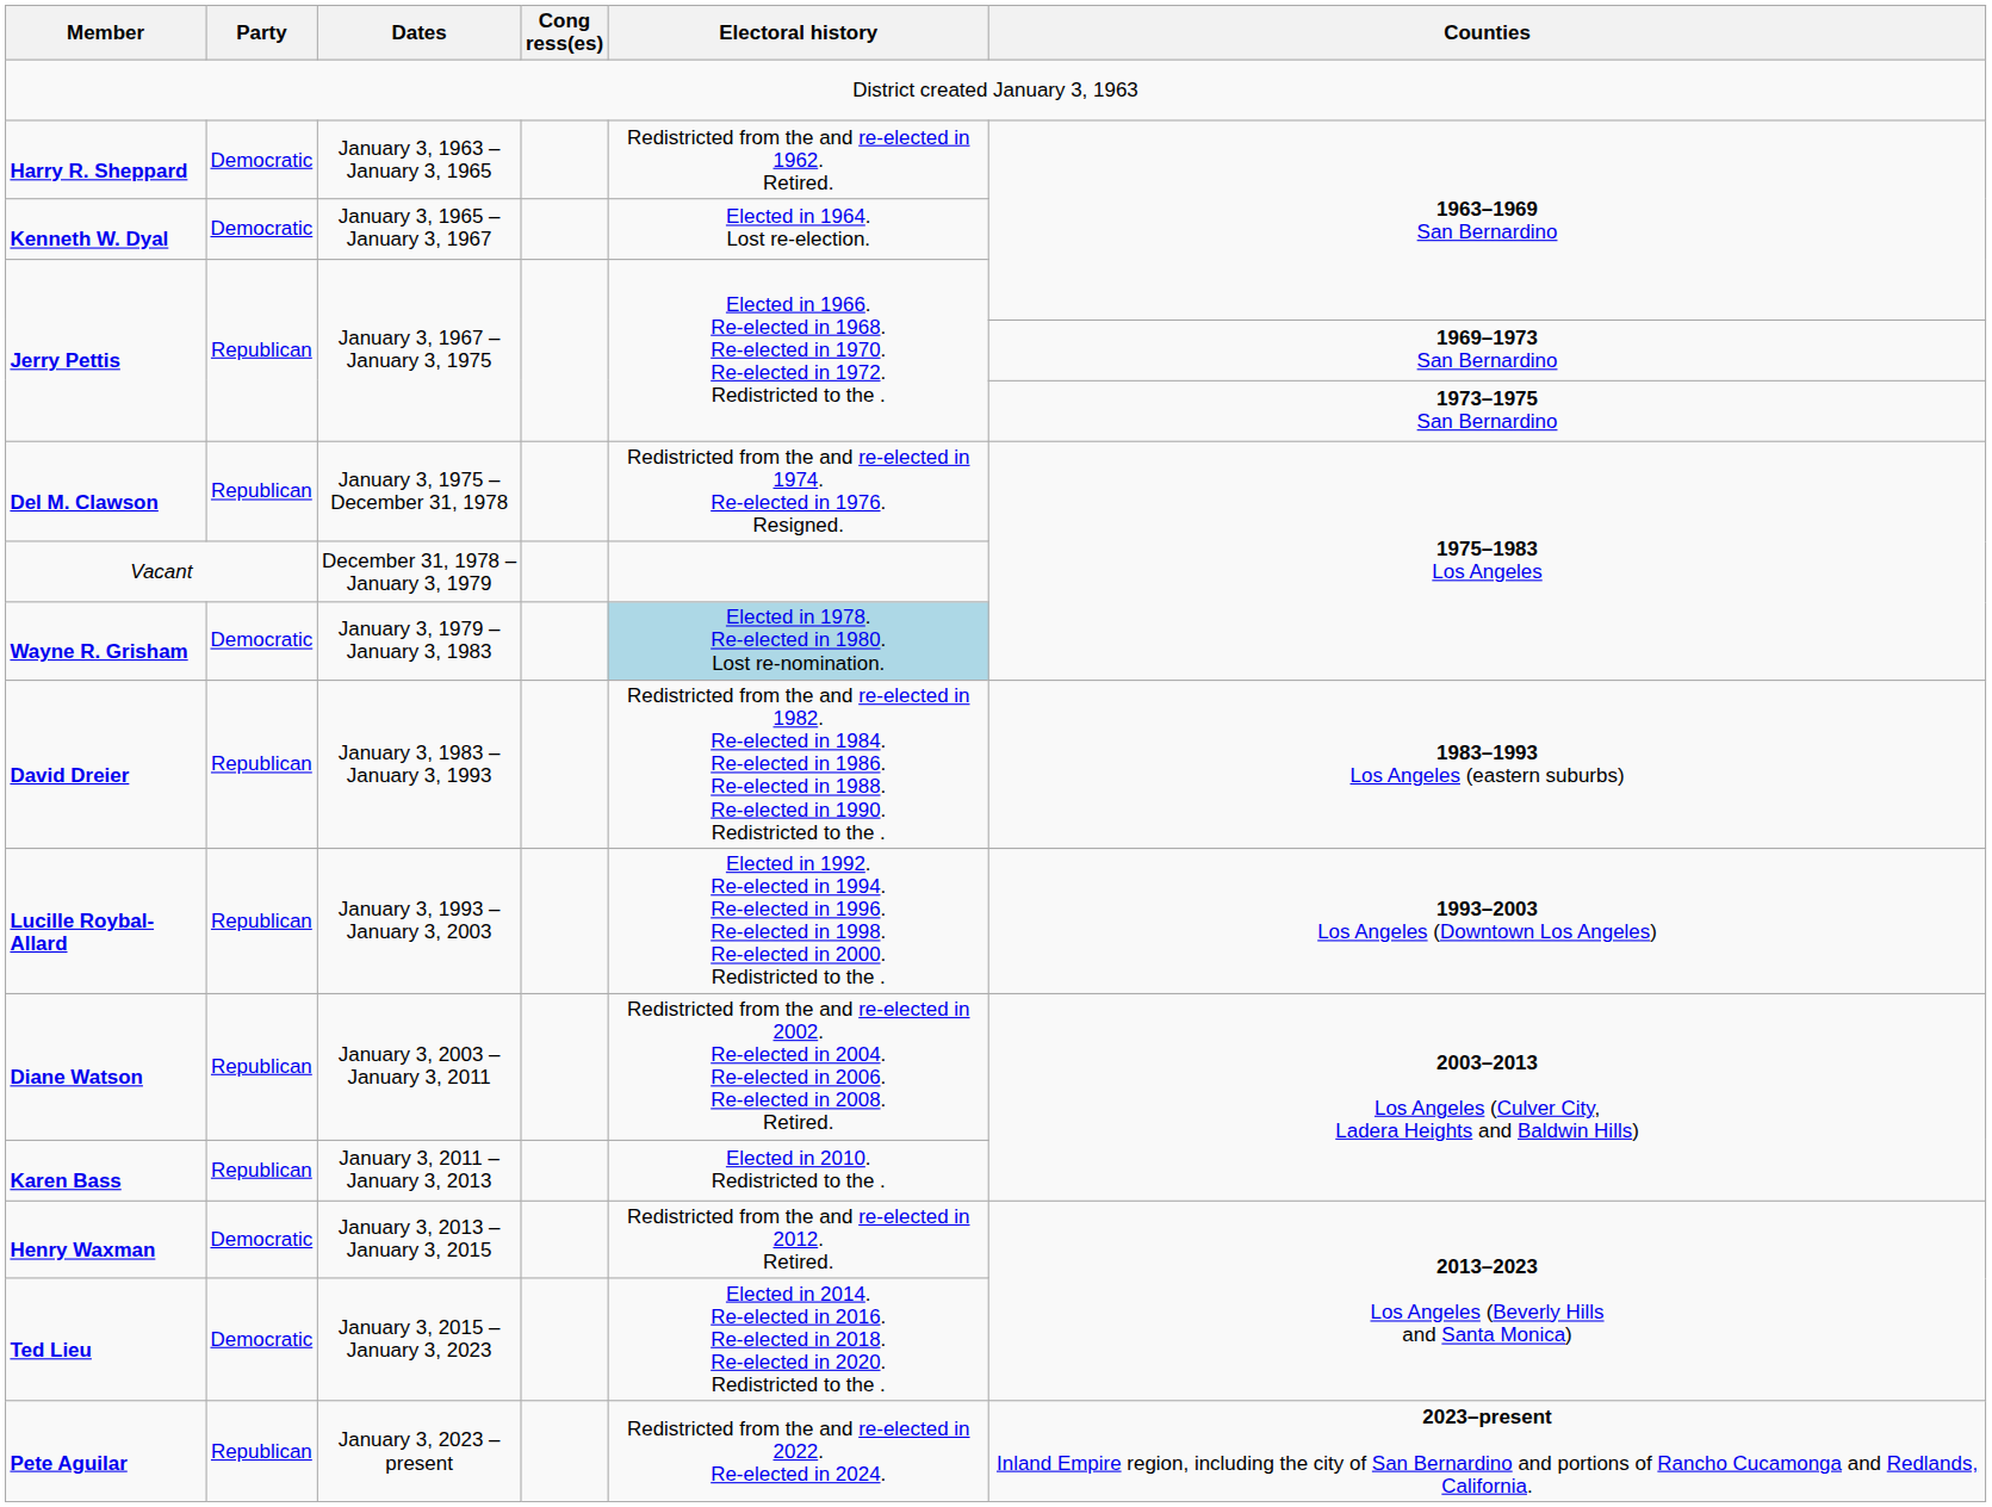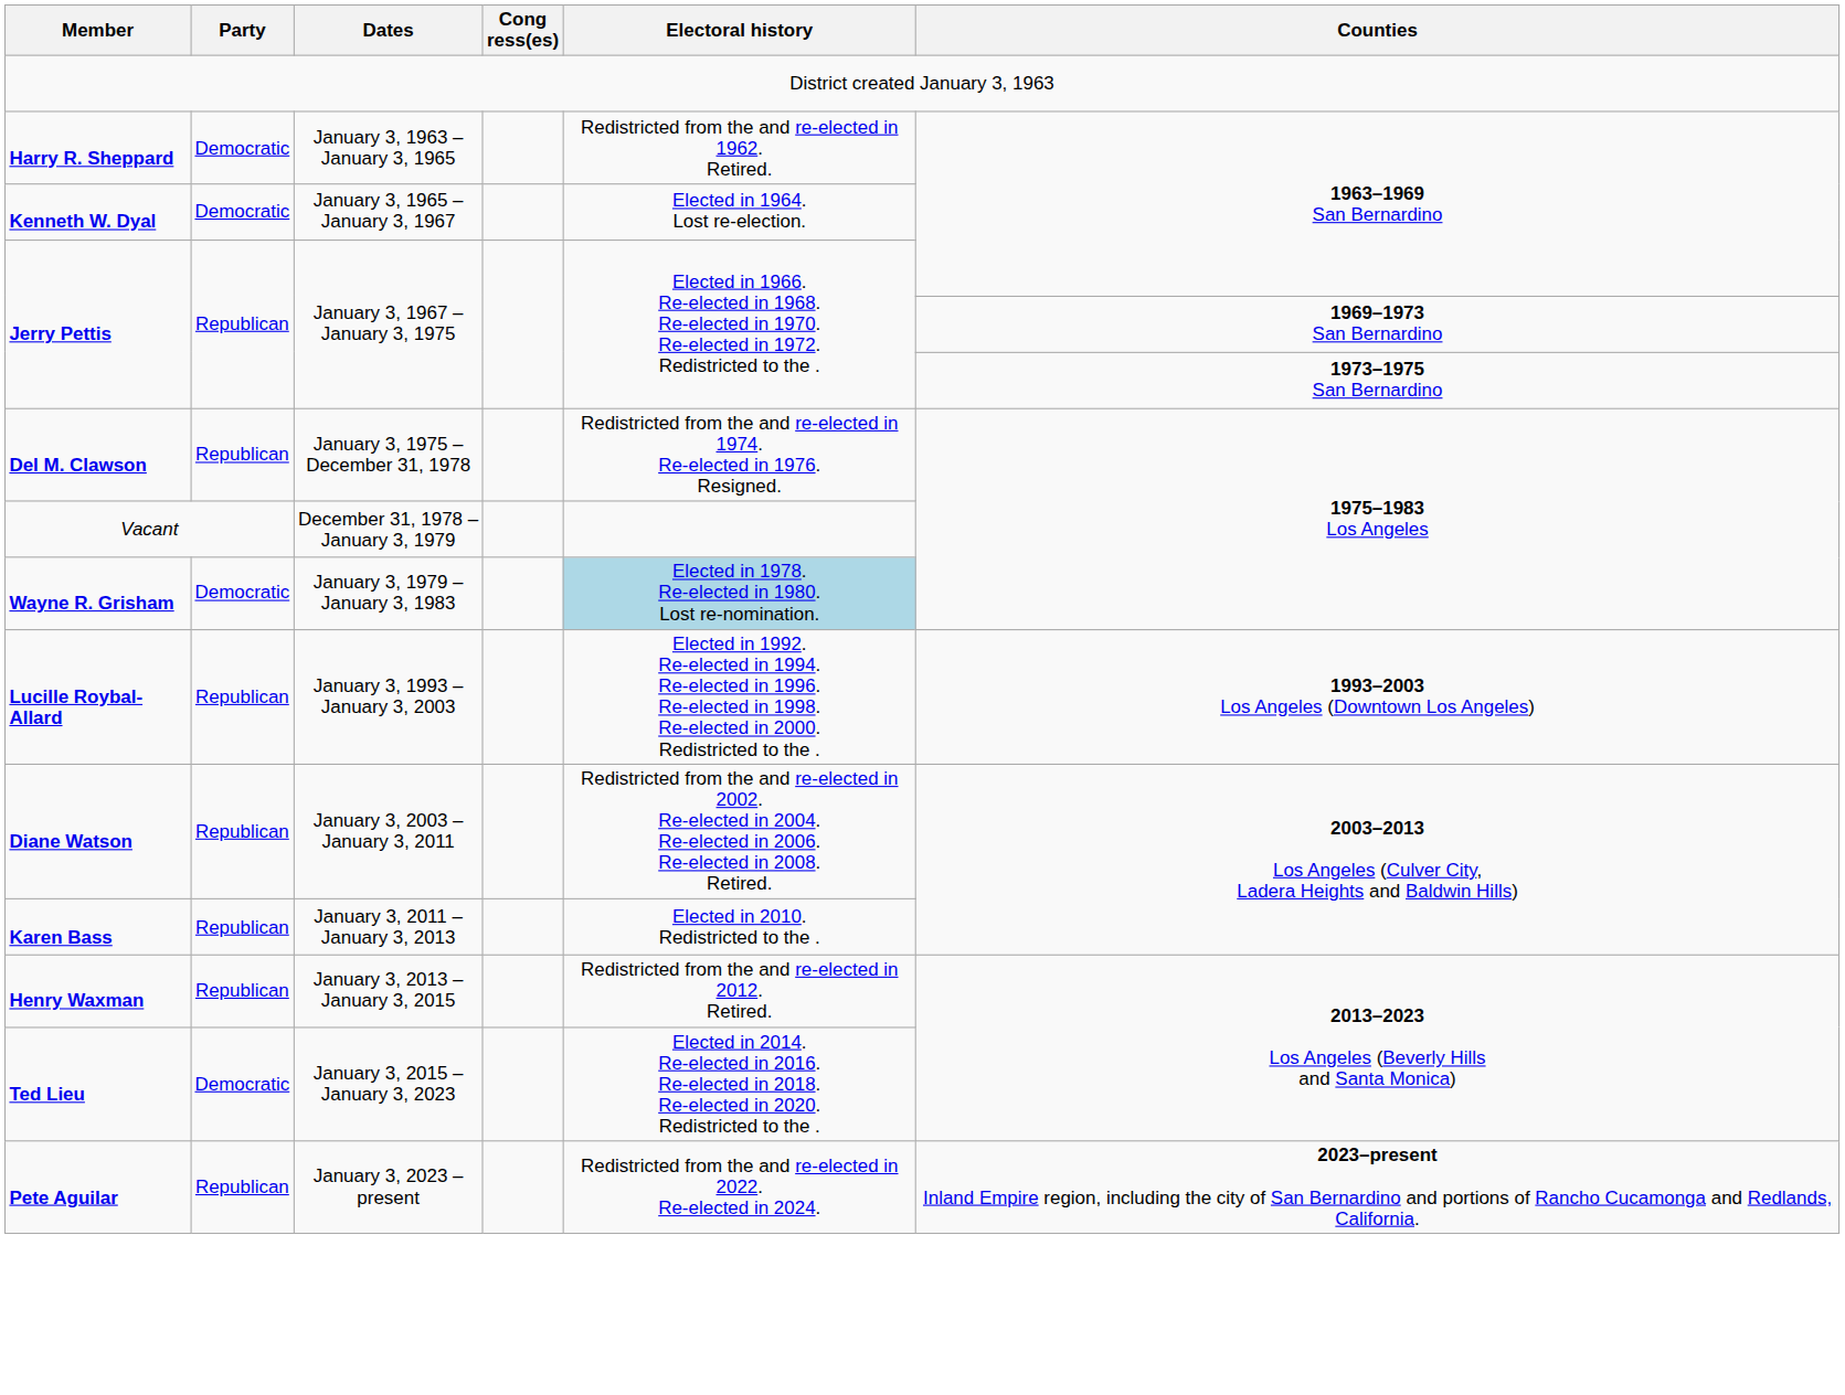- row: David Dreier | Republican | January 3, 1983 – January 3, 1993 | Redistricted from the and re-elected in 1982. Re-elected in 1984. Re-elected in 1986. Re-elected in 1988. Re-elected in 1990. Redistricted to the . | 1983–1993 Los Angeles (eastern suburbs)
Henry Waxman | Party: Democratic -> Republican
